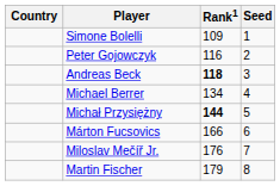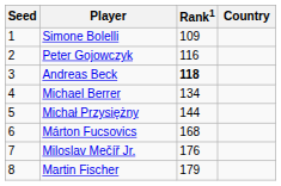columns swapped: Country <-> Seed
Michał Przysiężny | Rank1: bold -> normal
Márton Fucsovics | Rank1: 166 -> 168
